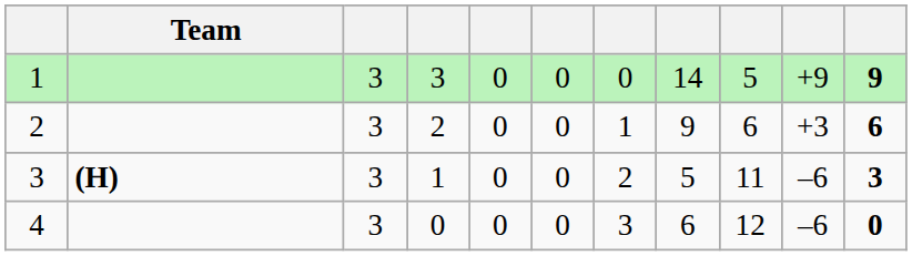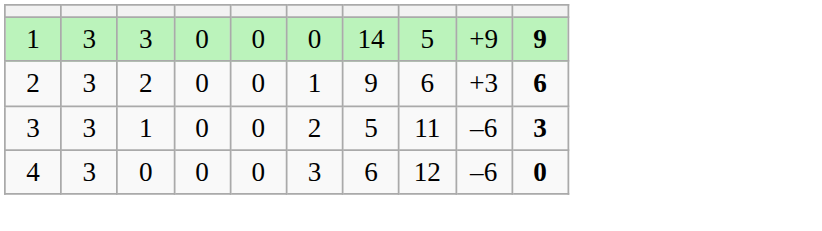- column: Team | (H)
